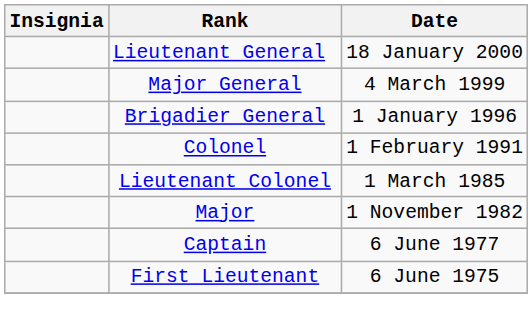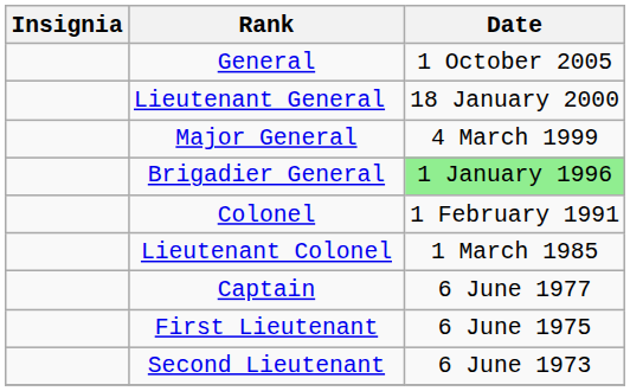+ row: General | 1 October 2005
Brigadier General | Date: no background -> lightgreen background
- row: Major | 1 November 1982
+ row: Second Lieutenant | 6 June 1973
